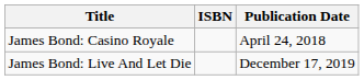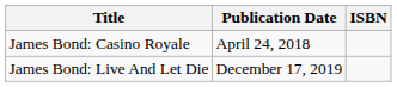columns swapped: Publication Date <-> ISBN
